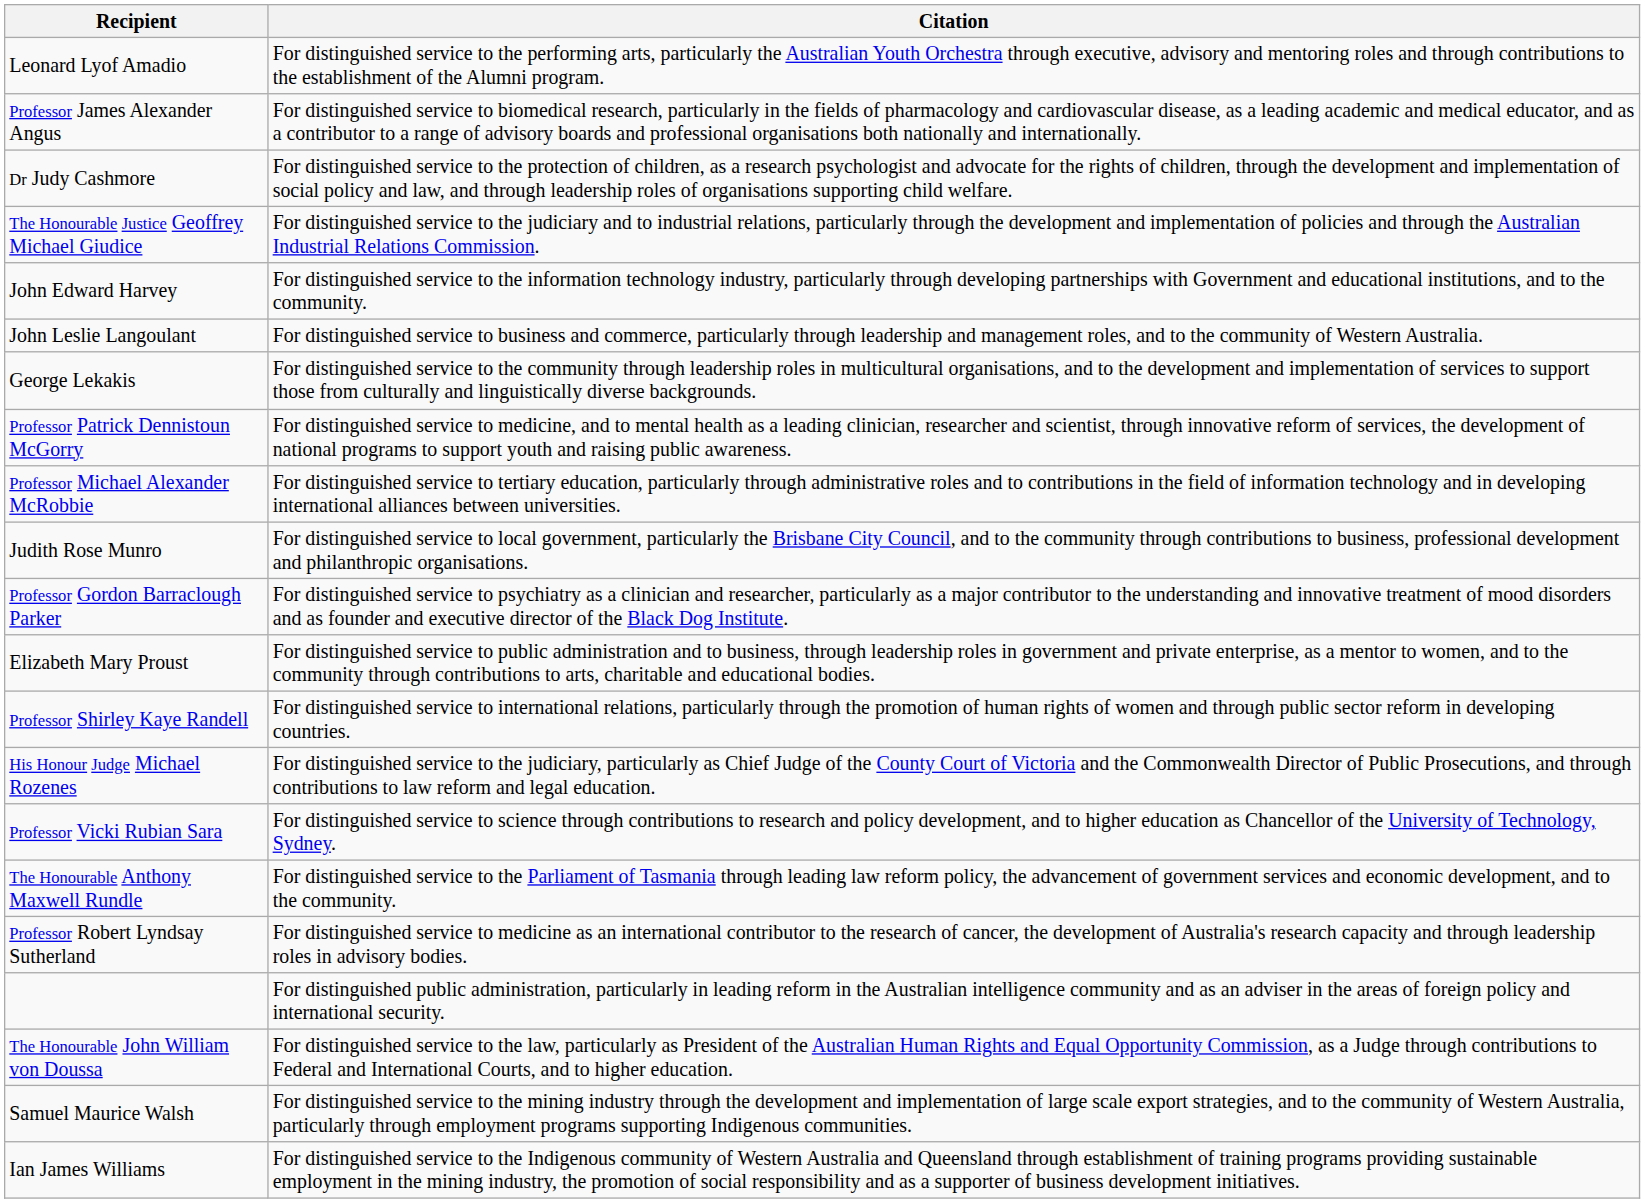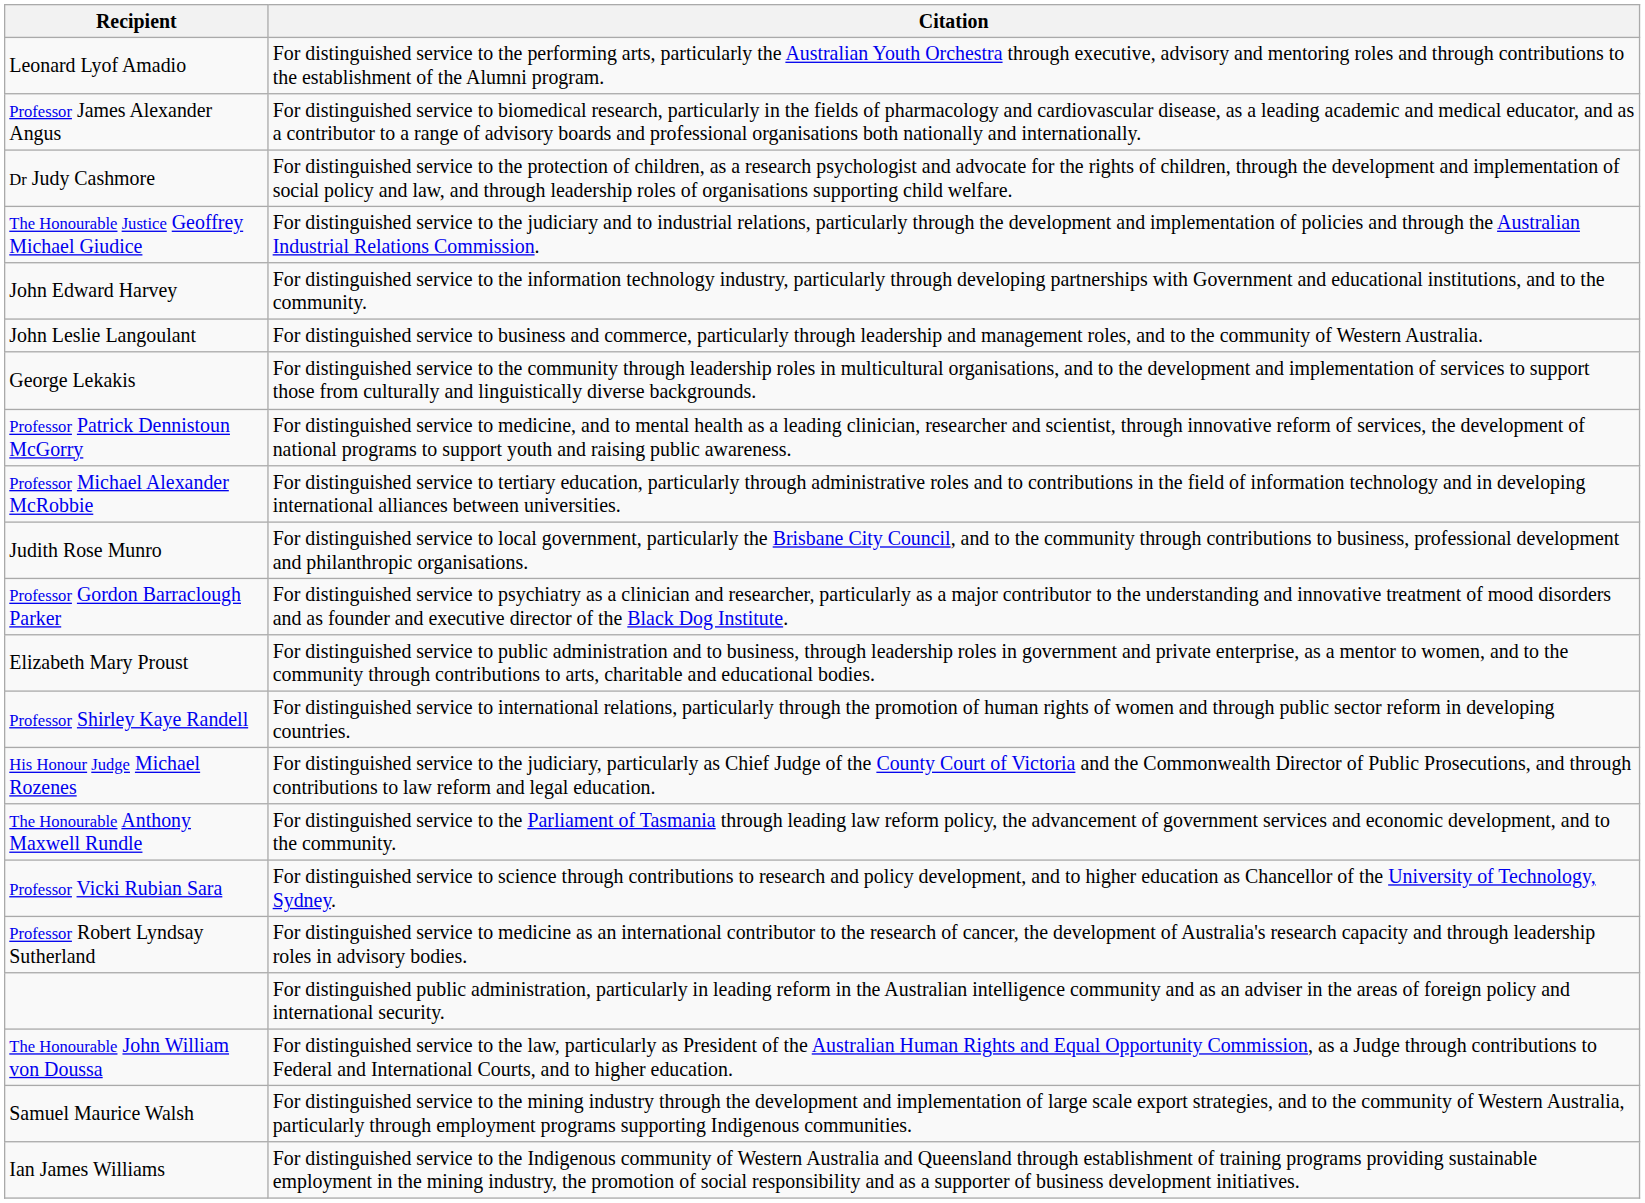rows swapped: The Honourable Anthony Maxwell Rundle <-> Professor Vicki Rubian Sara
